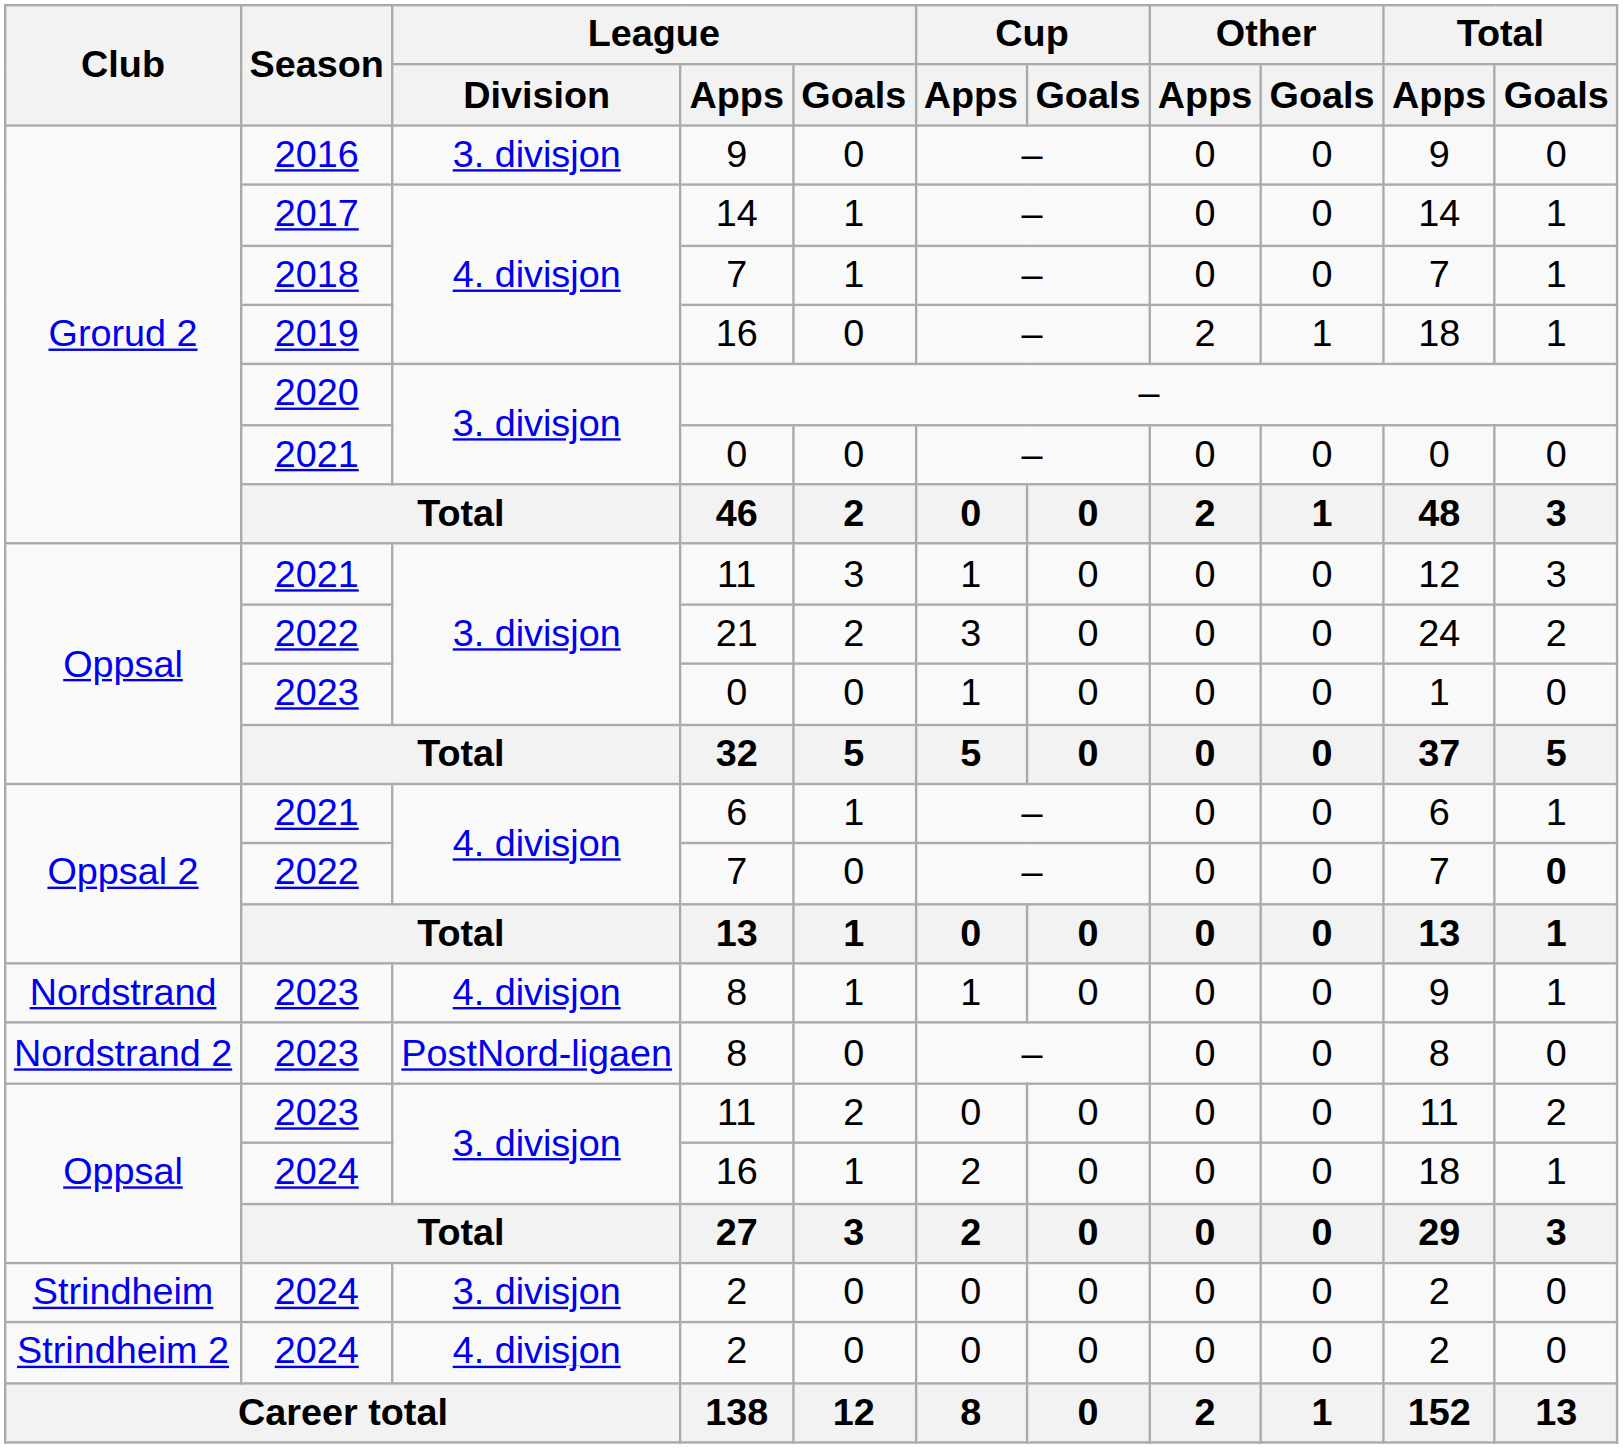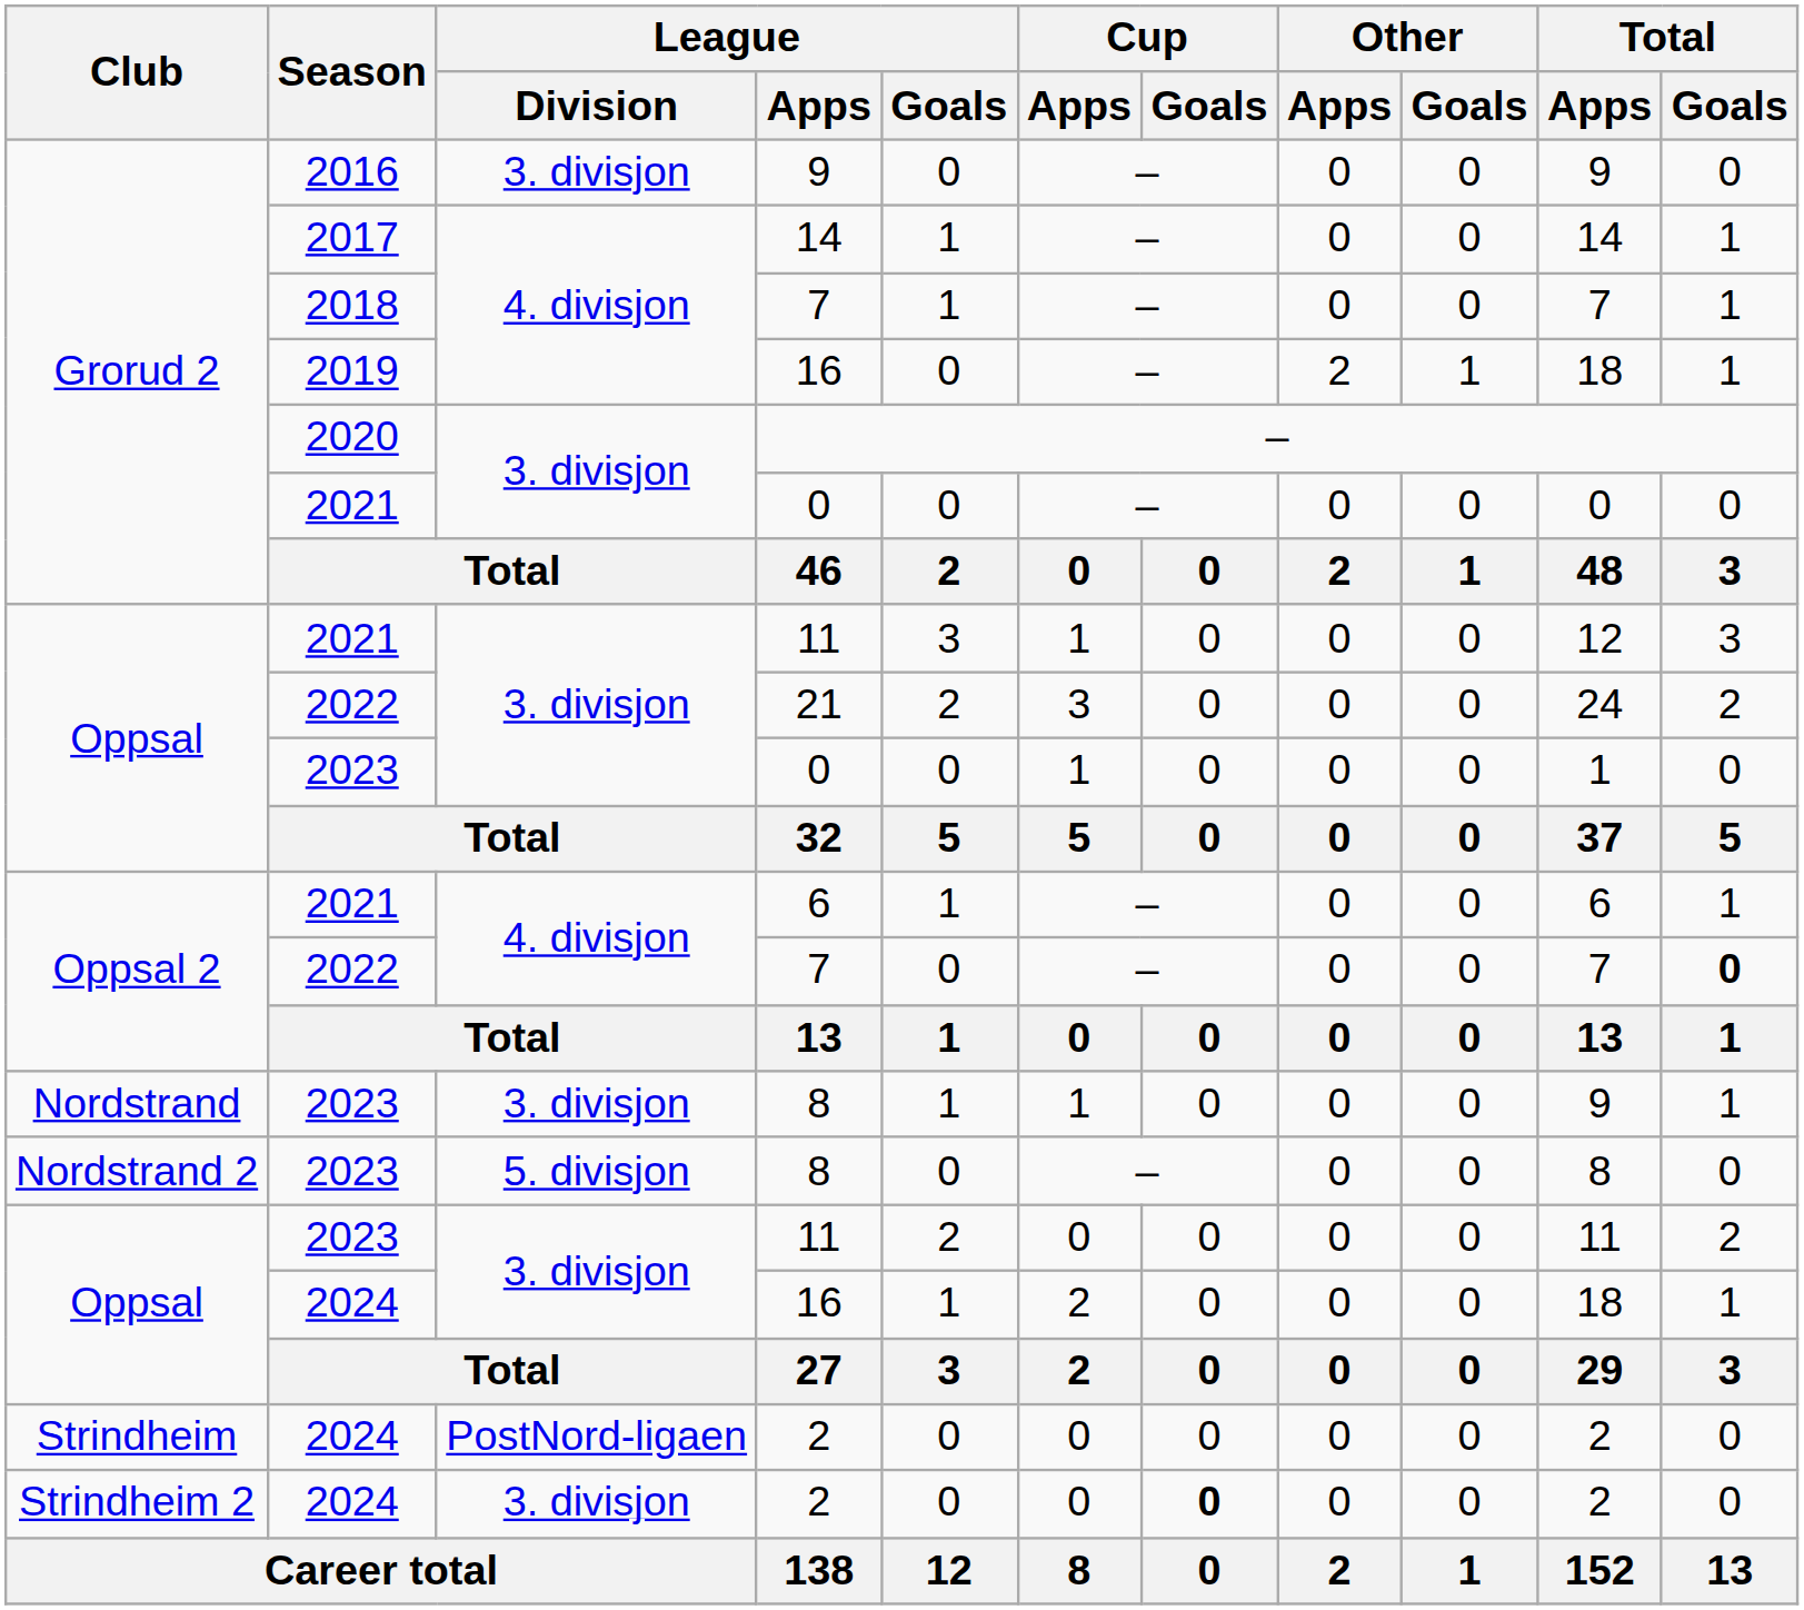Nordstrand / 8 | League / Division: 4. divisjon -> 3. divisjon
Nordstrand 2 / 8 | League / Division: PostNord-ligaen -> 5. divisjon
Strindheim / 2 | League / Division: 3. divisjon -> PostNord-ligaen
Strindheim 2 / 2 | League / Division: 4. divisjon -> 3. divisjon
Strindheim 2 / 2 | Cup / Goals: normal -> bold
